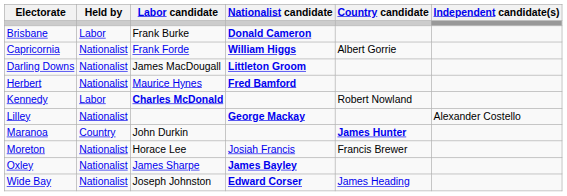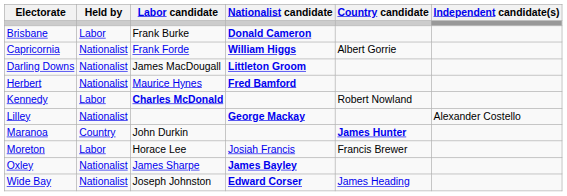Moreton | Held by: Nationalist -> Labor
